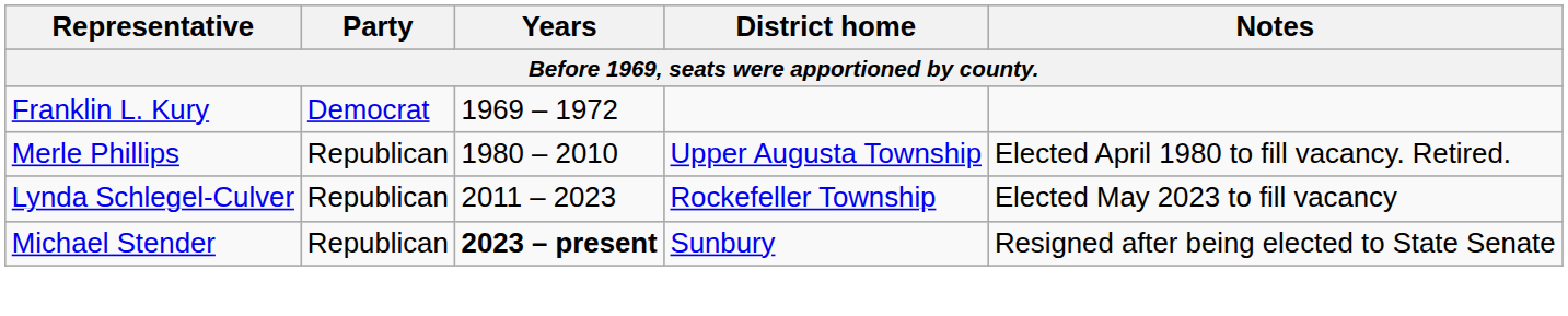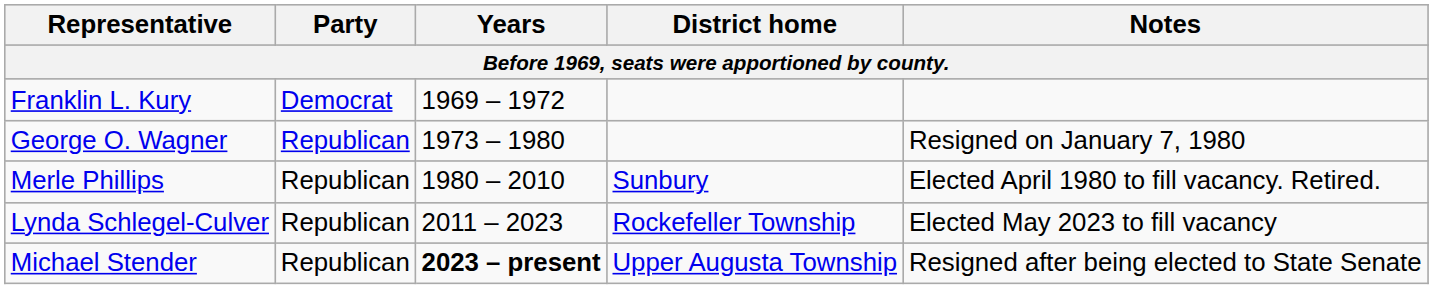+ row: George O. Wagner | Republican | 1973 – 1980 | Resigned on January 7, 1980
Merle Phillips | District home: Upper Augusta Township -> Sunbury
Michael Stender | District home: Sunbury -> Upper Augusta Township
